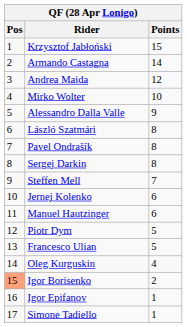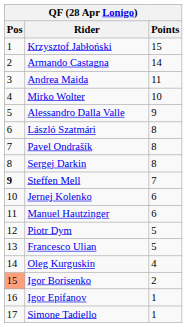Andrea Maida | Points: 12 -> 11
Steffen Mell | Pos: normal -> bold
